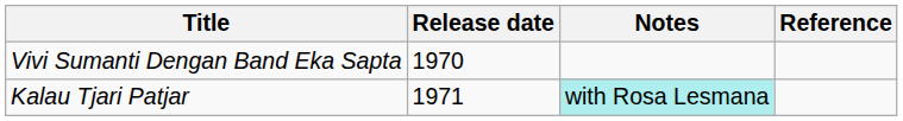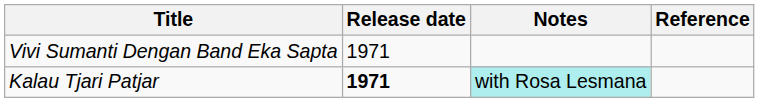Vivi Sumanti Dengan Band Eka Sapta | Release date: 1970 -> 1971
Kalau Tjari Patjar | Release date: normal -> bold
